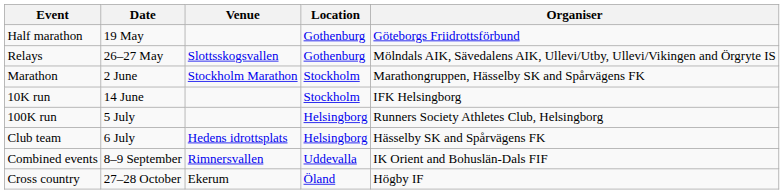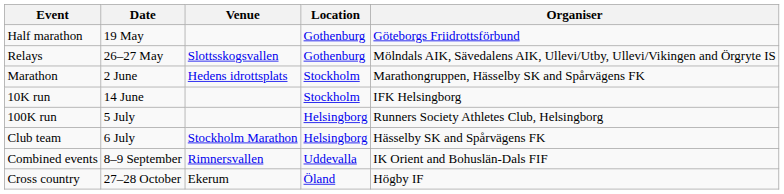Marathon | Venue: Stockholm Marathon -> Hedens idrottsplats
Club team | Venue: Hedens idrottsplats -> Stockholm Marathon
